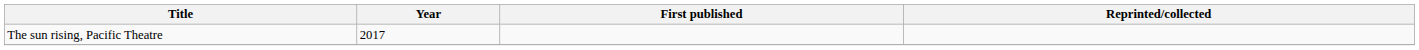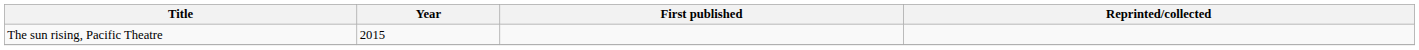The sun rising, Pacific Theatre | Year: 2017 -> 2015
